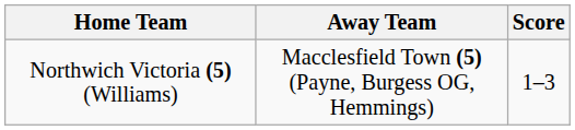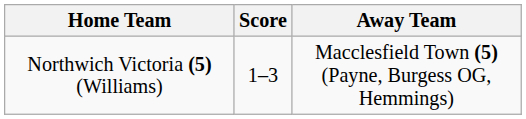columns swapped: Score <-> Away Team
